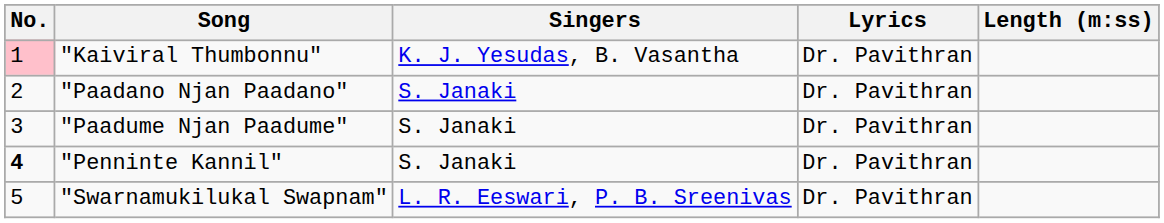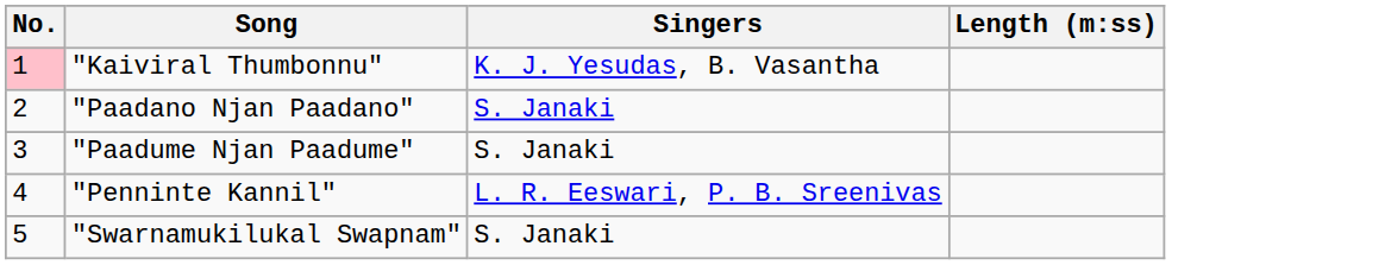- column: Lyrics | Dr. Pavithran | Dr. Pavithran | Dr. Pavithran | Dr. Pavithran | Dr. Pavithran
"Penninte Kannil" | No.: bold -> normal
"Penninte Kannil" | Singers: S. Janaki -> L. R. Eeswari, P. B. Sreenivas
"Swarnamukilukal Swapnam" | Singers: L. R. Eeswari, P. B. Sreenivas -> S. Janaki
